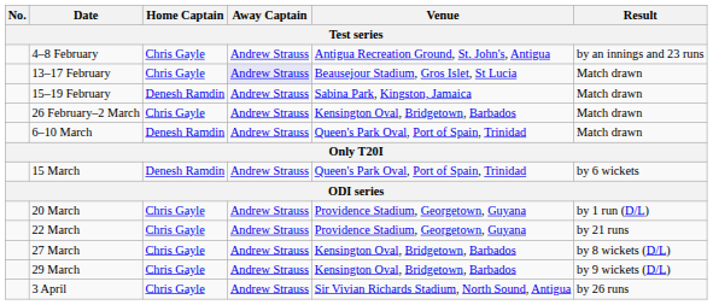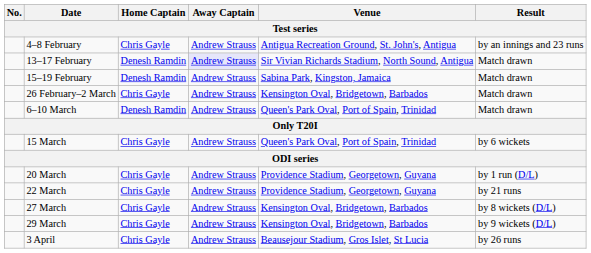13–17 February | Home Captain: Chris Gayle -> Denesh Ramdin
13–17 February | Venue: Beausejour Stadium, Gros Islet, St Lucia -> Sir Vivian Richards Stadium, North Sound, Antigua
15 March | Home Captain: Denesh Ramdin -> Chris Gayle
3 April | Venue: Sir Vivian Richards Stadium, North Sound, Antigua -> Beausejour Stadium, Gros Islet, St Lucia
